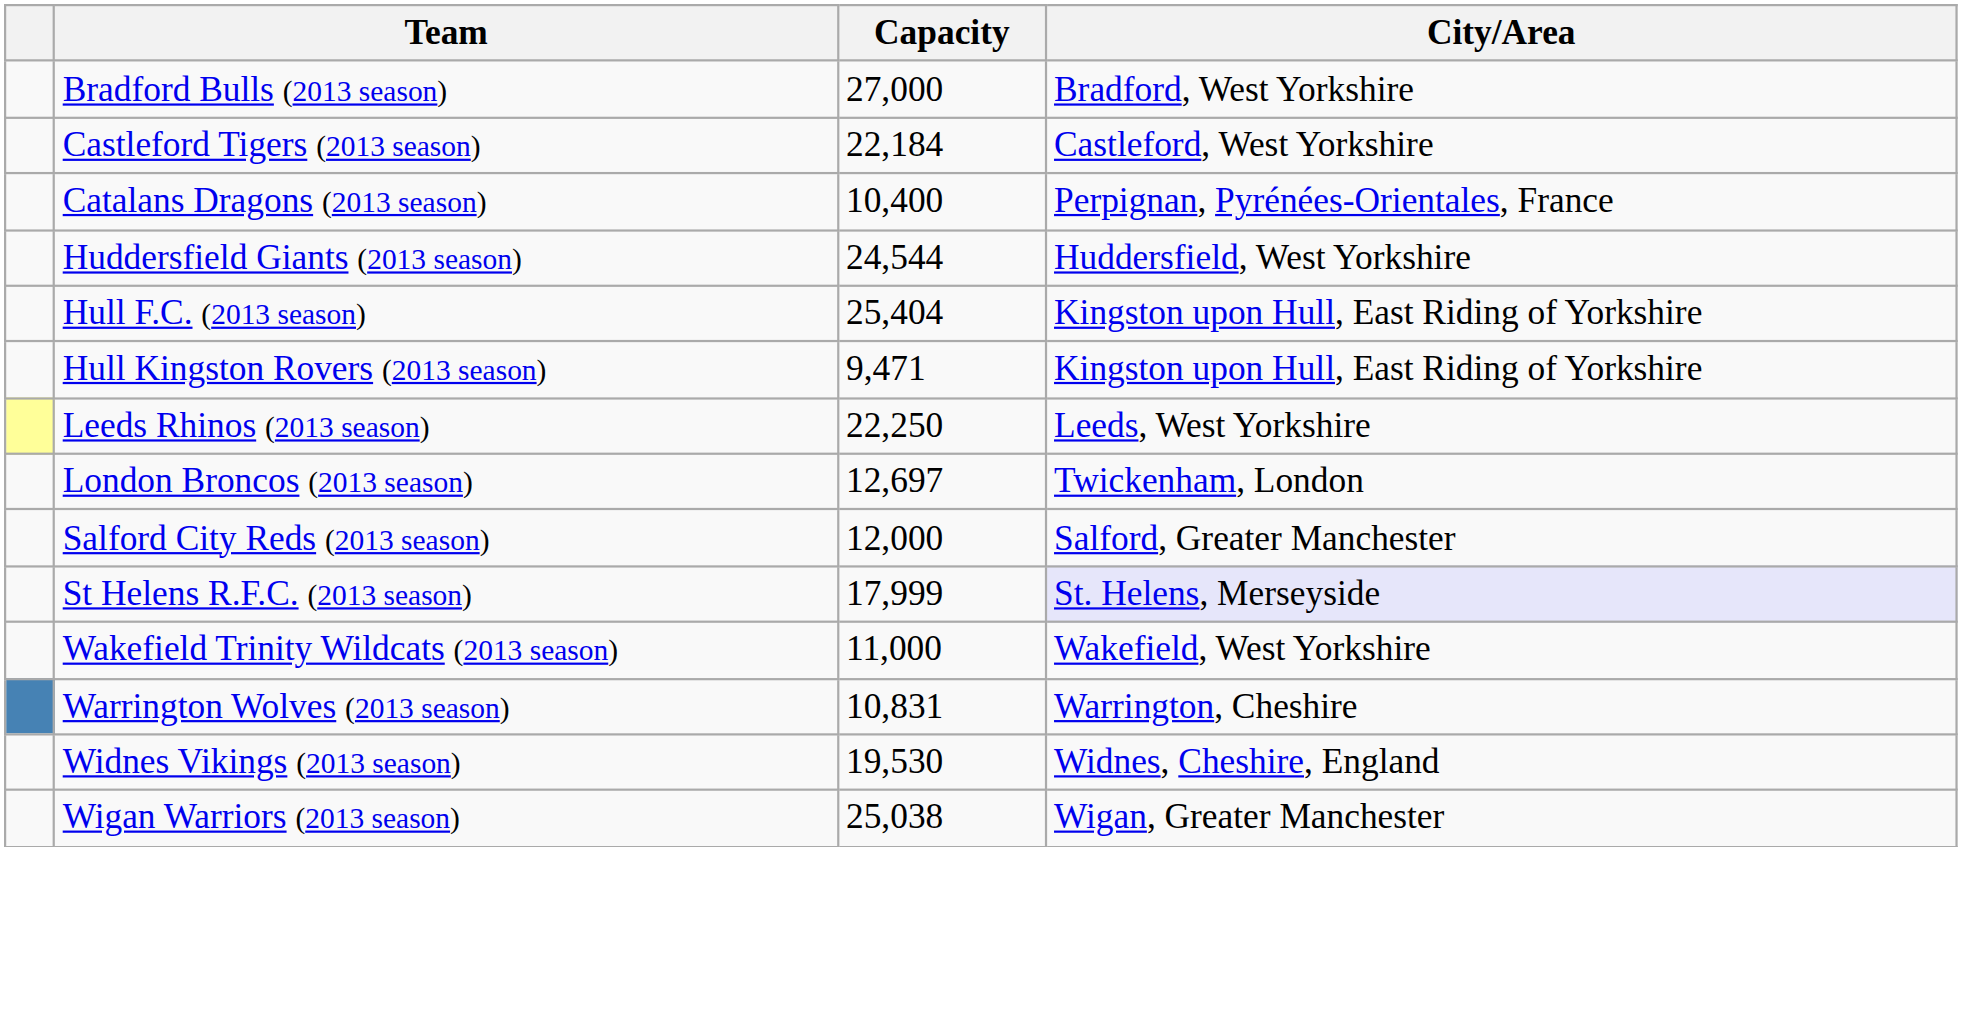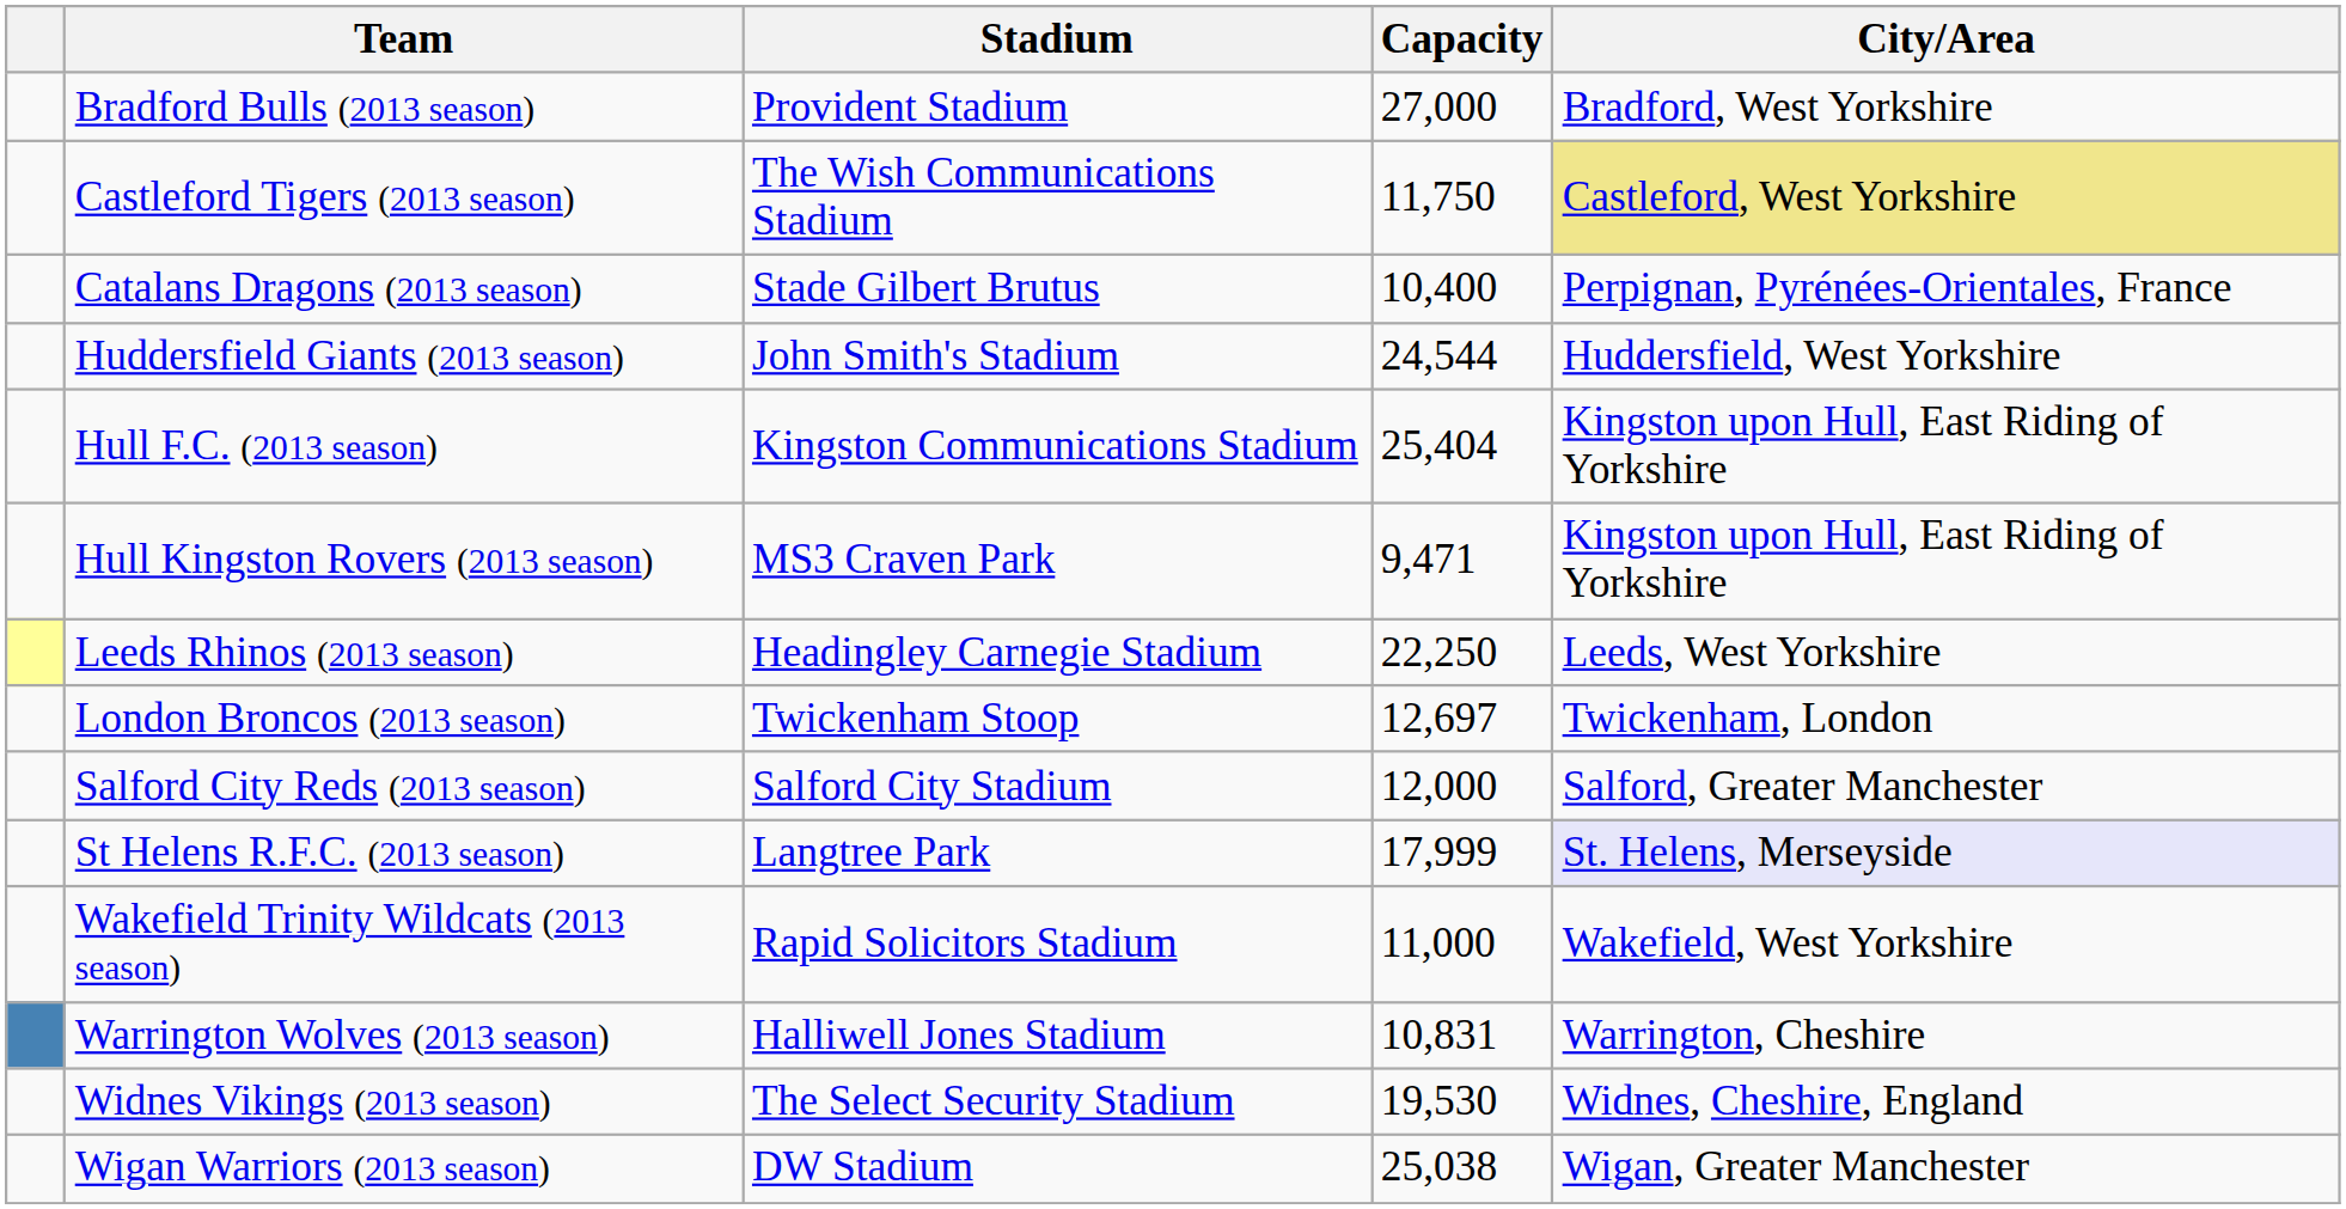+ column: Stadium | Provident Stadium | The Wish Communications Stadium | Stade Gilbert Brutus | John Smith's Stadium | Kingston Communications Stadium | MS3 Craven Park | Headingley Carnegie Stadium | Twickenham Stoop | Salford City Stadium | Langtree Park | Rapid Solicitors Stadium | Halliwell Jones Stadium | The Select Security Stadium | DW Stadium
Castleford Tigers (2013 season) | Capacity: 22,184 -> 11,750
Castleford Tigers (2013 season) | City/Area: no background -> khaki background
